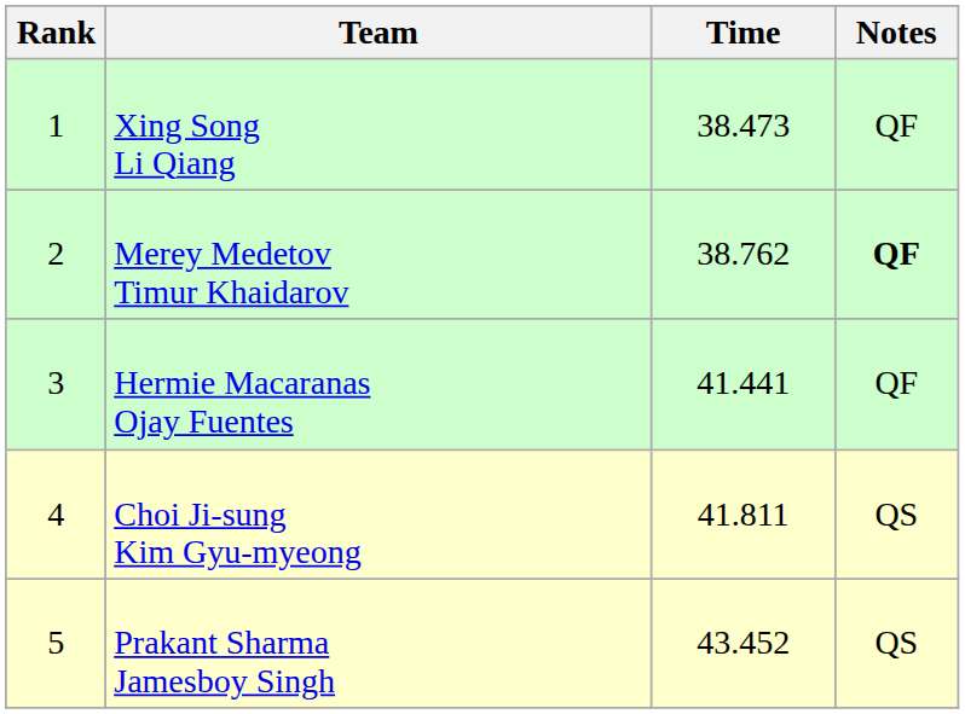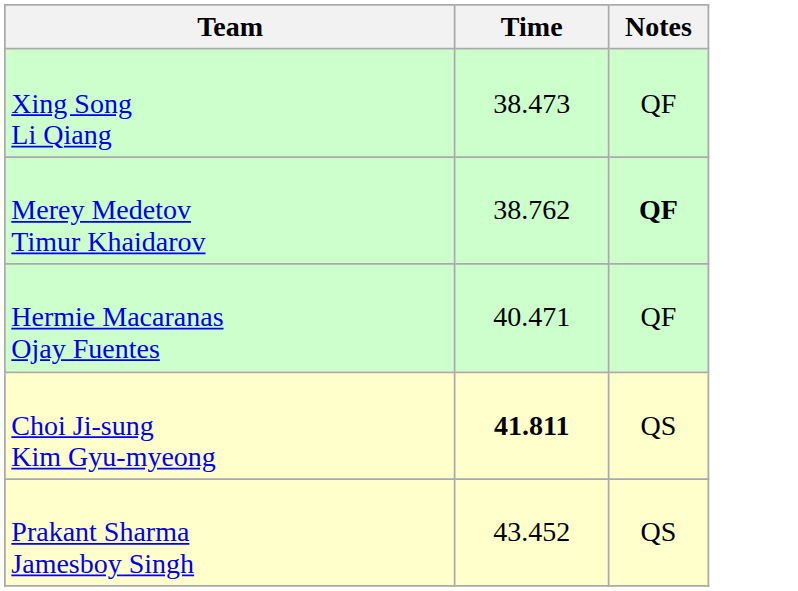- column: Rank | 1 | 2 | 3 | 4 | 5
Hermie Macaranas Ojay Fuentes | Time: 41.441 -> 40.471
Choi Ji-sung Kim Gyu-myeong | Time: normal -> bold
